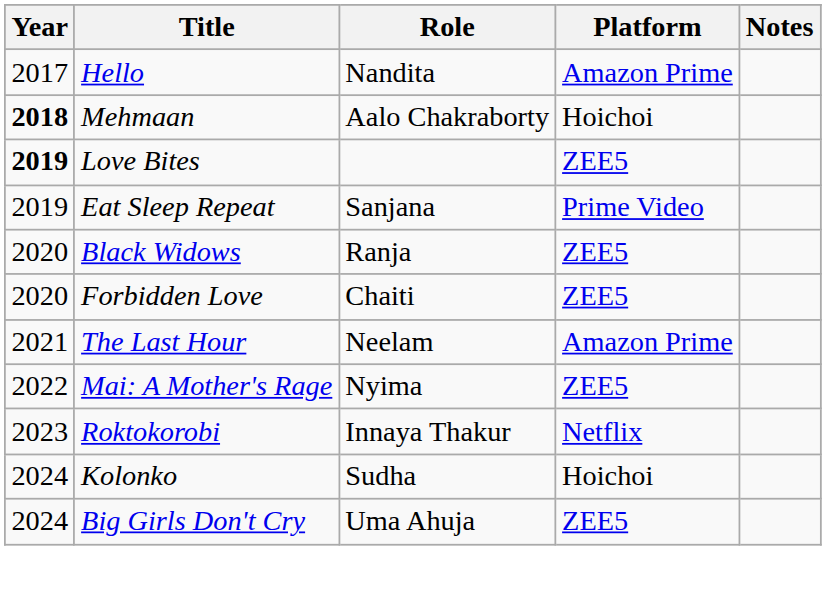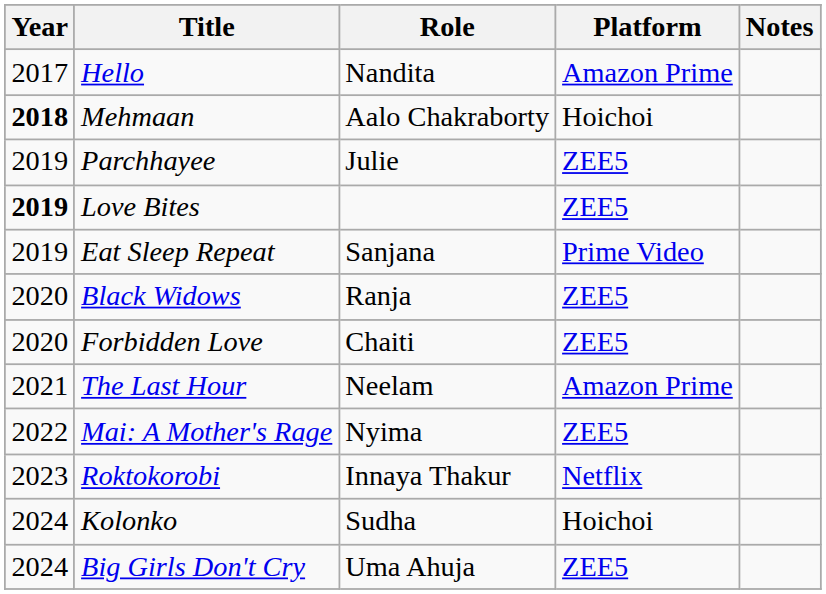+ row: 2019 | Parchhayee | Julie | ZEE5
